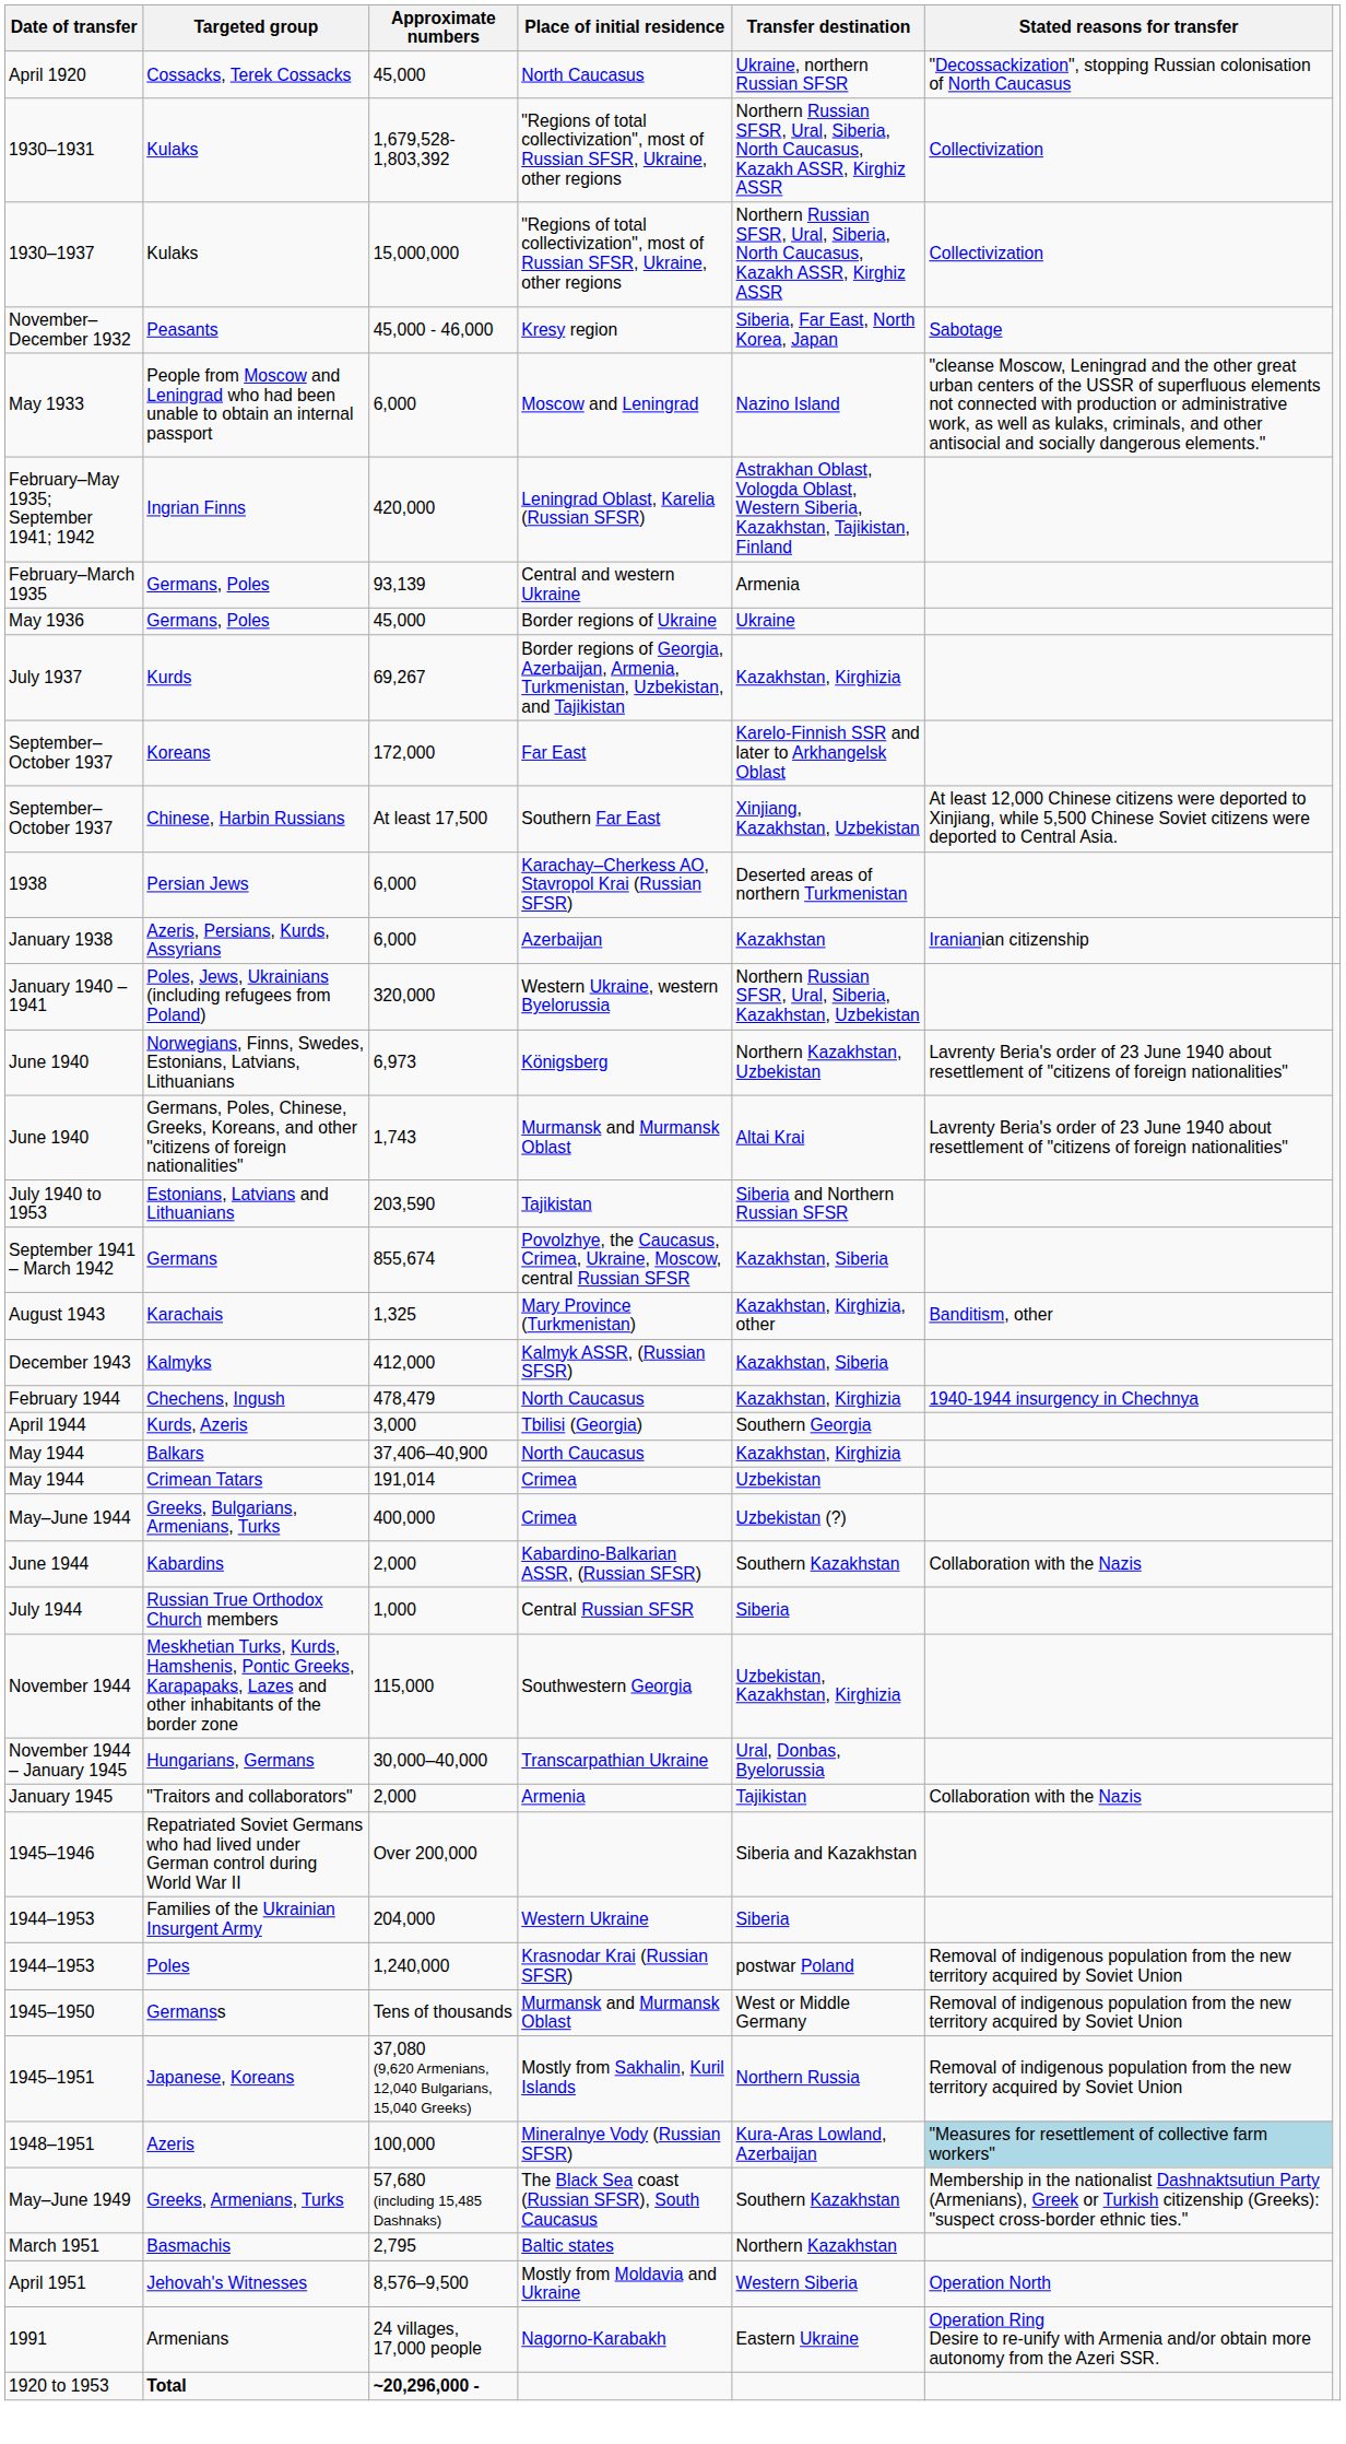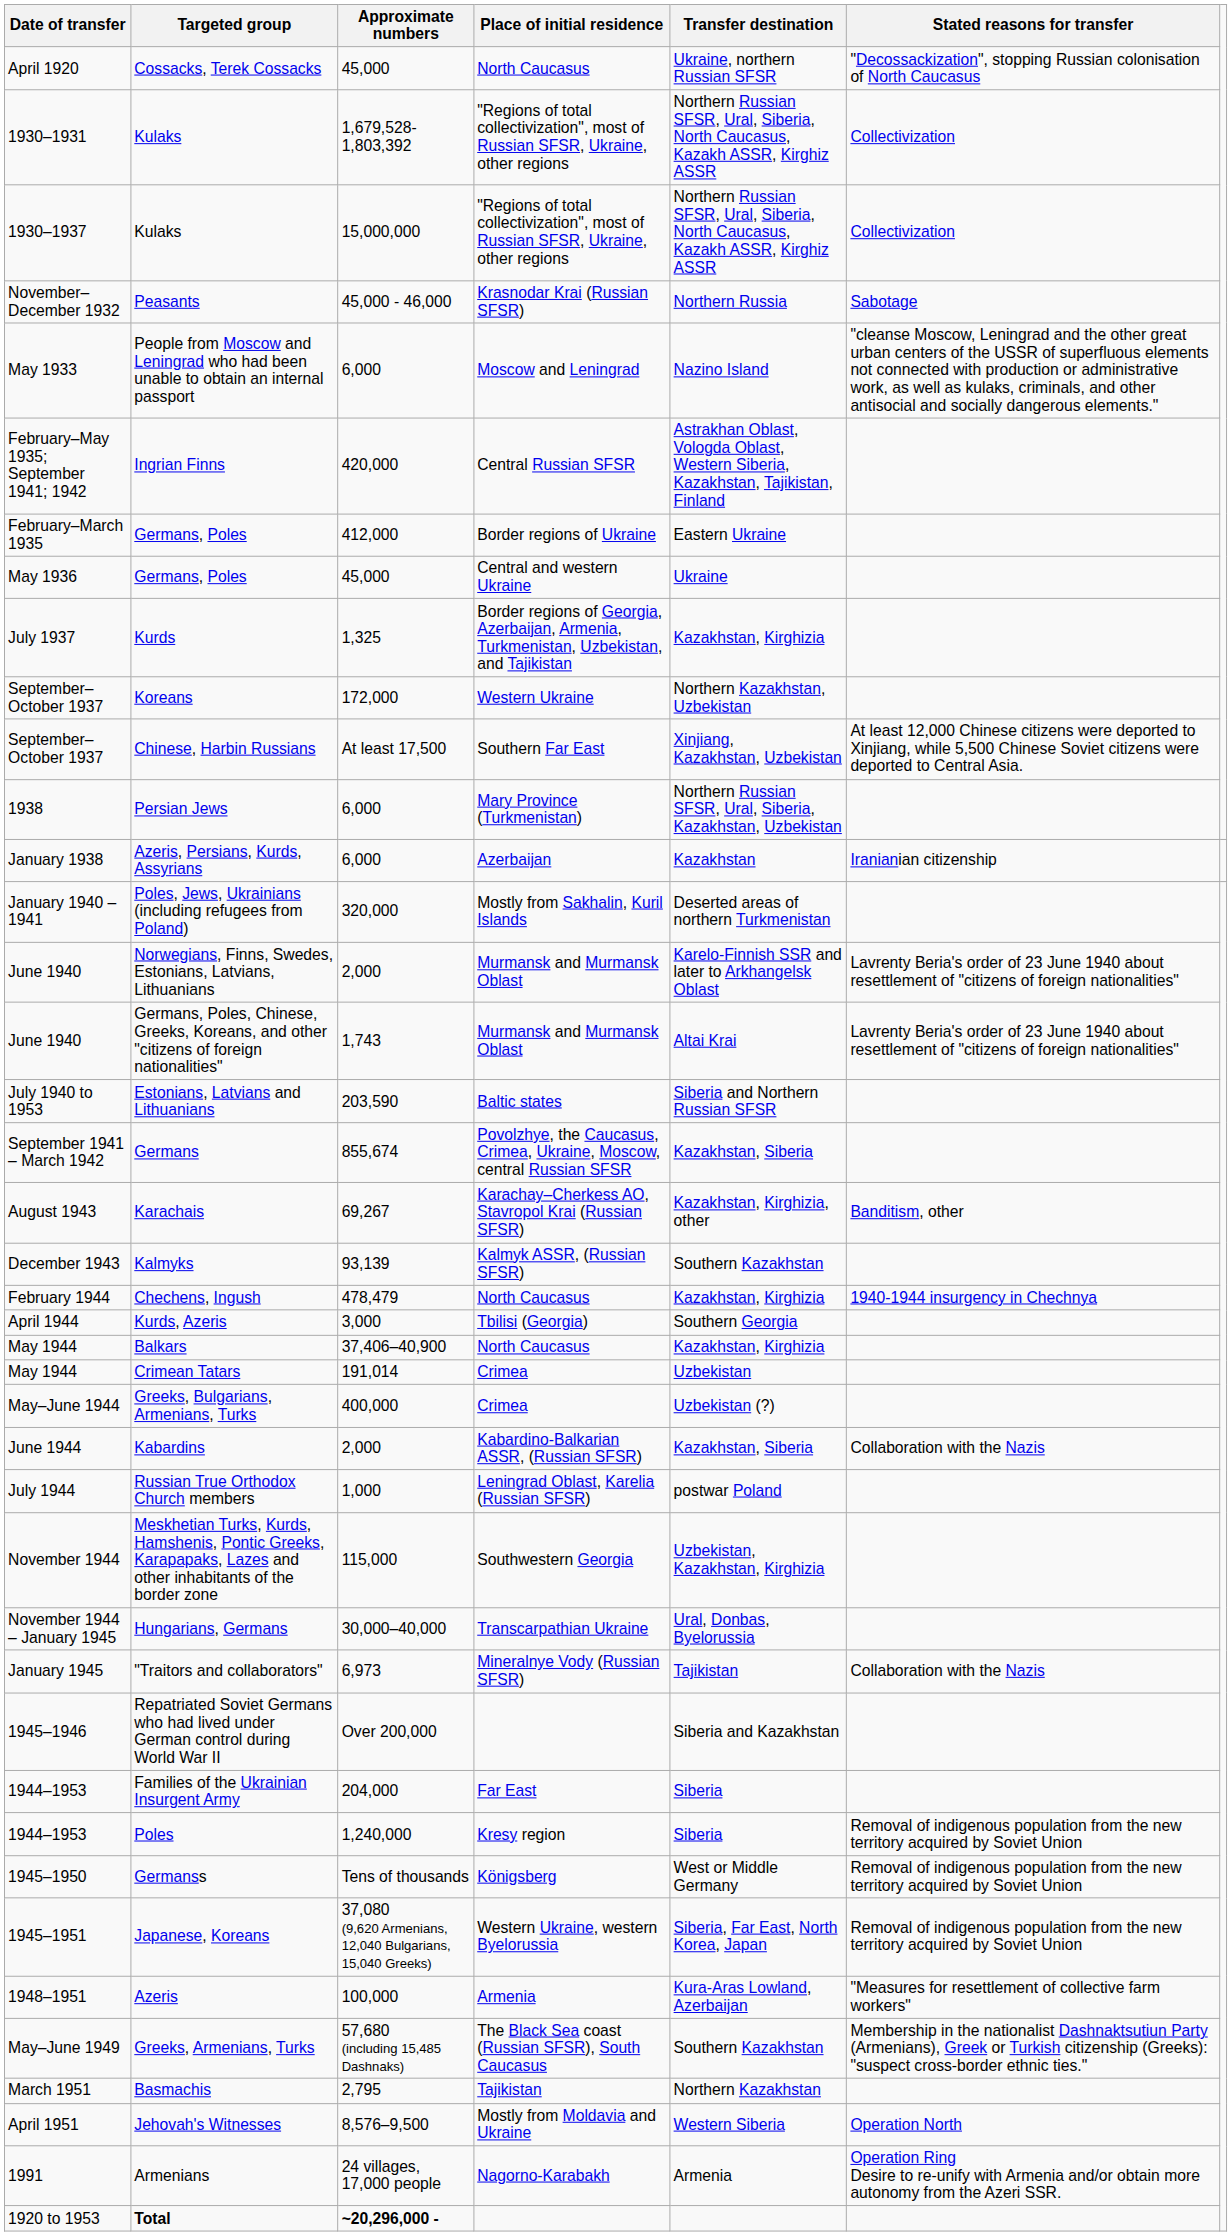Peasants | Place of initial residence: Kresy region -> Krasnodar Krai (Russian SFSR)
Peasants | Transfer destination: Siberia, Far East, North Korea, Japan -> Northern Russia
Ingrian Finns | Place of initial residence: Leningrad Oblast, Karelia (Russian SFSR) -> Central Russian SFSR
February–March 1935 / Germans, Poles | Approximate numbers: 93,139 -> 412,000
February–March 1935 / Germans, Poles | Place of initial residence: Central and western Ukraine -> Border regions of Ukraine
February–March 1935 / Germans, Poles | Transfer destination: Armenia -> Eastern Ukraine
May 1936 / Germans, Poles | Place of initial residence: Border regions of Ukraine -> Central and western Ukraine
Kurds | Approximate numbers: 69,267 -> 1,325
Koreans | Place of initial residence: Far East -> Western Ukraine
Koreans | Transfer destination: Karelo-Finnish SSR and later to Arkhangelsk Oblast -> Northern Kazakhstan, Uzbekistan
Persian Jews | Place of initial residence: Karachay–Cherkess AO, Stavropol Krai (Russian SFSR) -> Mary Province (Turkmenistan)
Persian Jews | Transfer destination: Deserted areas of northern Turkmenistan -> Northern Russian SFSR, Ural, Siberia, Kazakhstan, Uzbekistan
Poles, Jews, Ukrainians (including refugees from Poland) | Place of initial residence: Western Ukraine, western Byelorussia -> Mostly from Sakhalin, Kuril Islands
Poles, Jews, Ukrainians (including refugees from Poland) | Transfer destination: Northern Russian SFSR, Ural, Siberia, Kazakhstan, Uzbekistan -> Deserted areas of northern Turkmenistan
Norwegians, Finns, Swedes, Estonians, Latvians, Lithuanians | Approximate numbers: 6,973 -> 2,000
Norwegians, Finns, Swedes, Estonians, Latvians, Lithuanians | Place of initial residence: Königsberg -> Murmansk and Murmansk Oblast
Norwegians, Finns, Swedes, Estonians, Latvians, Lithuanians | Transfer destination: Northern Kazakhstan, Uzbekistan -> Karelo-Finnish SSR and later to Arkhangelsk Oblast
Estonians, Latvians and Lithuanians | Place of initial residence: Tajikistan -> Baltic states
Karachais | Approximate numbers: 1,325 -> 69,267
Karachais | Place of initial residence: Mary Province (Turkmenistan) -> Karachay–Cherkess AO, Stavropol Krai (Russian SFSR)
Kalmyks | Approximate numbers: 412,000 -> 93,139
Kalmyks | Transfer destination: Kazakhstan, Siberia -> Southern Kazakhstan
Kabardins | Transfer destination: Southern Kazakhstan -> Kazakhstan, Siberia
Russian True Orthodox Church members | Place of initial residence: Central Russian SFSR -> Leningrad Oblast, Karelia (Russian SFSR)
Russian True Orthodox Church members | Transfer destination: Siberia -> postwar Poland
"Traitors and collaborators" | Approximate numbers: 2,000 -> 6,973
"Traitors and collaborators" | Place of initial residence: Armenia -> Mineralnye Vody (Russian SFSR)
Families of the Ukrainian Insurgent Army | Place of initial residence: Western Ukraine -> Far East
Poles | Place of initial residence: Krasnodar Krai (Russian SFSR) -> Kresy region
Poles | Transfer destination: postwar Poland -> Siberia
Germanss | Place of initial residence: Murmansk and Murmansk Oblast -> Königsberg
Japanese, Koreans | Place of initial residence: Mostly from Sakhalin, Kuril Islands -> Western Ukraine, western Byelorussia
Japanese, Koreans | Transfer destination: Northern Russia -> Siberia, Far East, North Korea, Japan
Azeris | Place of initial residence: Mineralnye Vody (Russian SFSR) -> Armenia
Azeris | Stated reasons for transfer: lightblue background -> no background
Basmachis | Place of initial residence: Baltic states -> Tajikistan
Armenians | Transfer destination: Eastern Ukraine -> Armenia
